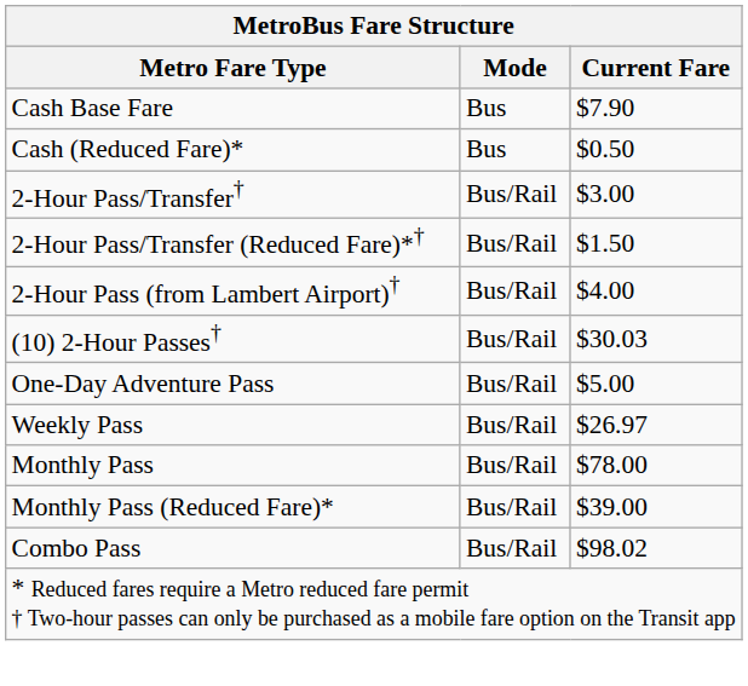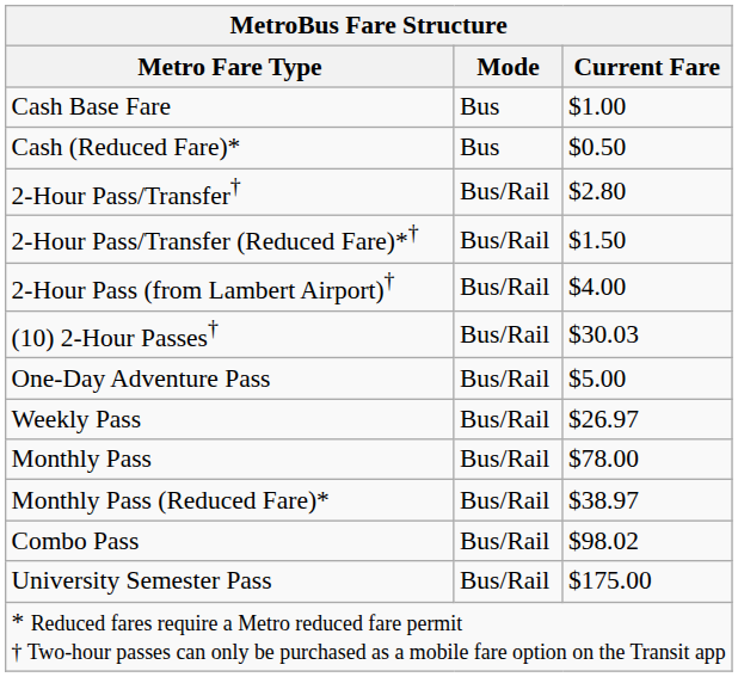Cash Base Fare | Current Fare: $7.90 -> $1.00
2-Hour Pass/Transfer† | Current Fare: $3.00 -> $2.80
Monthly Pass (Reduced Fare)* | Current Fare: $39.00 -> $38.97
+ row: University Semester Pass | Bus/Rail | $175.00
